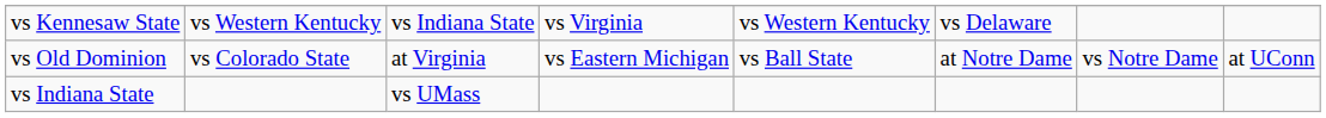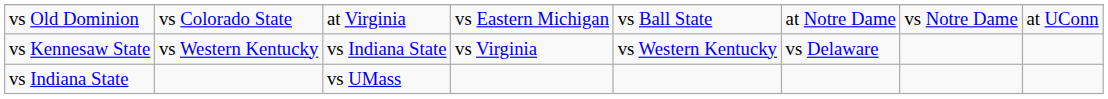rows swapped: vs Old Dominion <-> vs Kennesaw State
